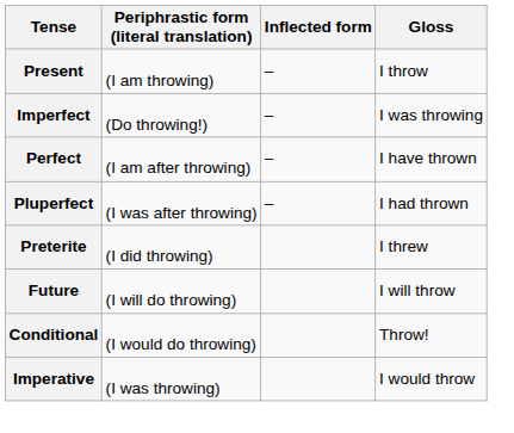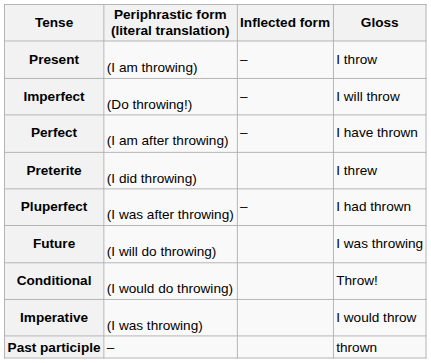Imperfect | Gloss: I was throwing -> I will throw
rows swapped: Pluperfect <-> Preterite
Future | Gloss: I will throw -> I was throwing
+ row: Past participle | – | thrown
